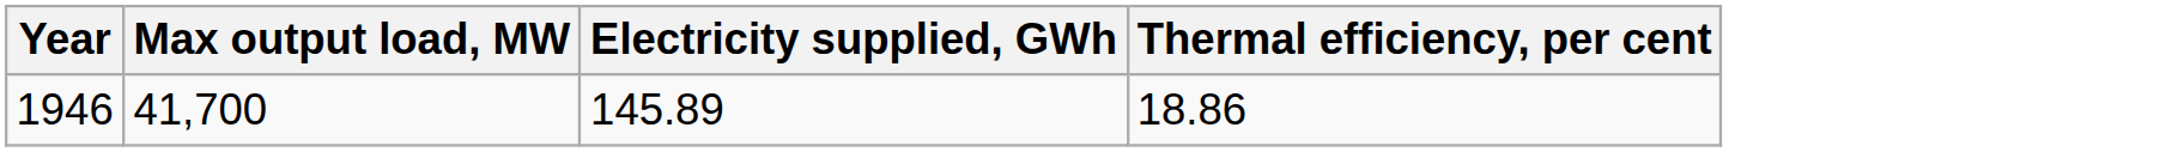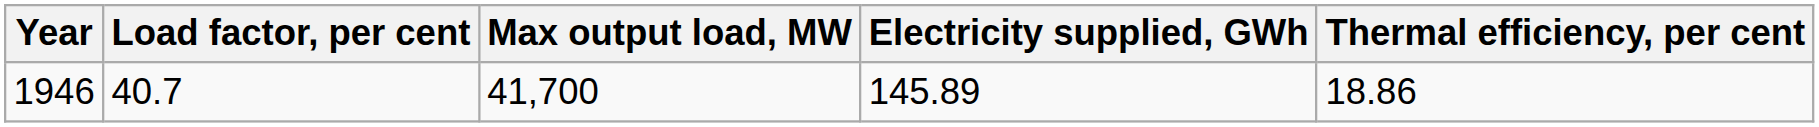+ column: Load factor, per cent | 40.7
